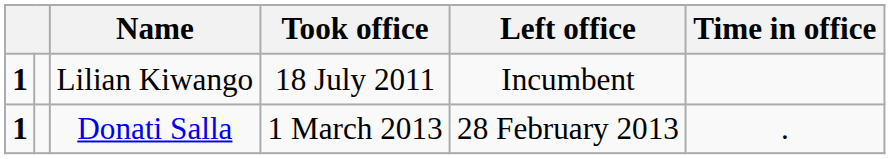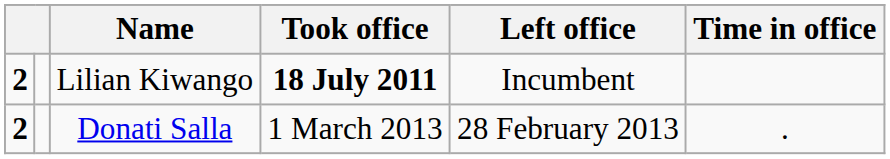Lilian Kiwango | column 1: 1 -> 2
Lilian Kiwango | Took office: normal -> bold
Donati Salla | column 1: 1 -> 2
